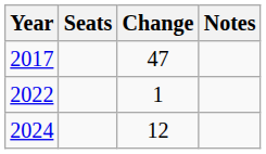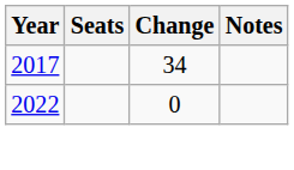2017 | Change: 47 -> 34
2022 | Change: 1 -> 0
- row: 2024 | 12
